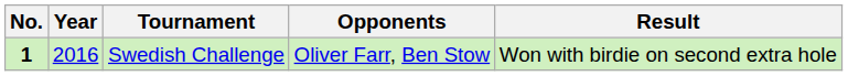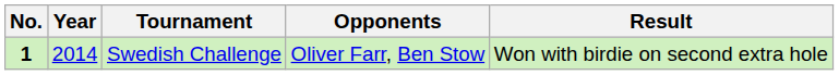Swedish Challenge | Year: 2016 -> 2014
